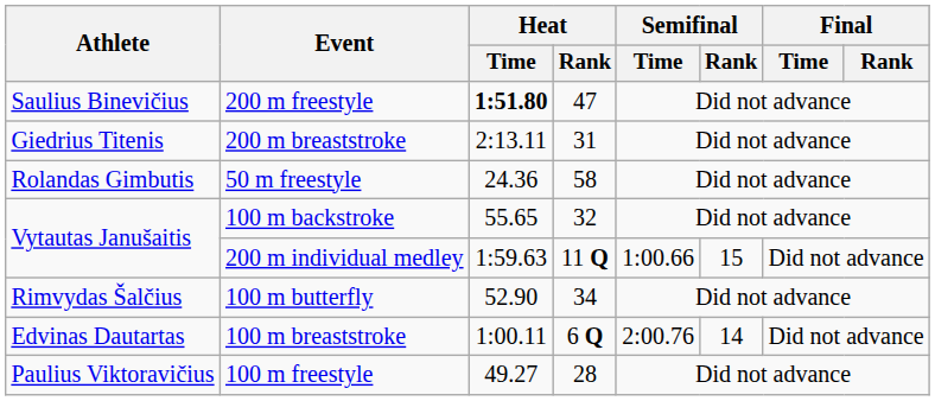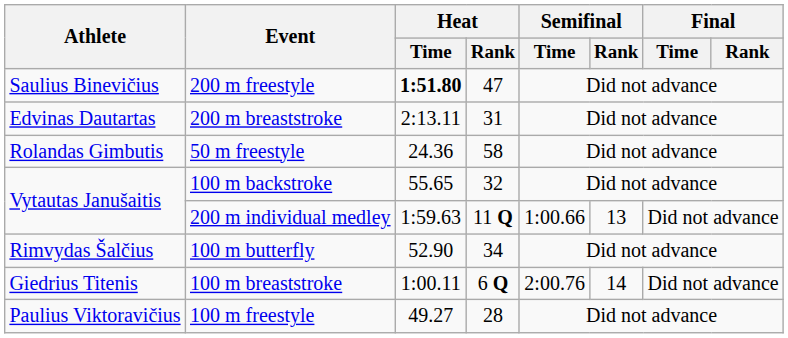200 m breaststroke | Athlete: Giedrius Titenis -> Edvinas Dautartas
200 m individual medley | Semifinal / Rank: 15 -> 13
100 m breaststroke | Athlete: Edvinas Dautartas -> Giedrius Titenis
